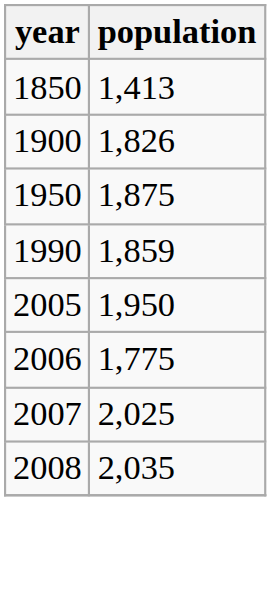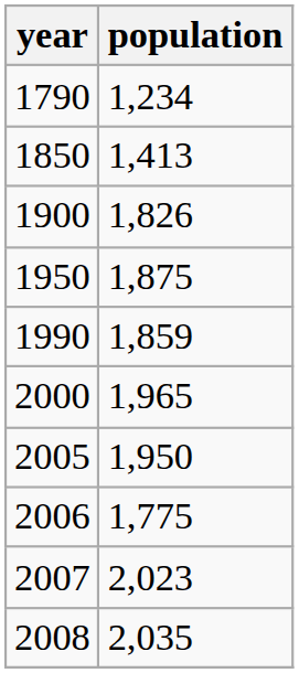+ row: 1790 | 1,234
+ row: 2000 | 1,965
2007 | population: 2,025 -> 2,023
